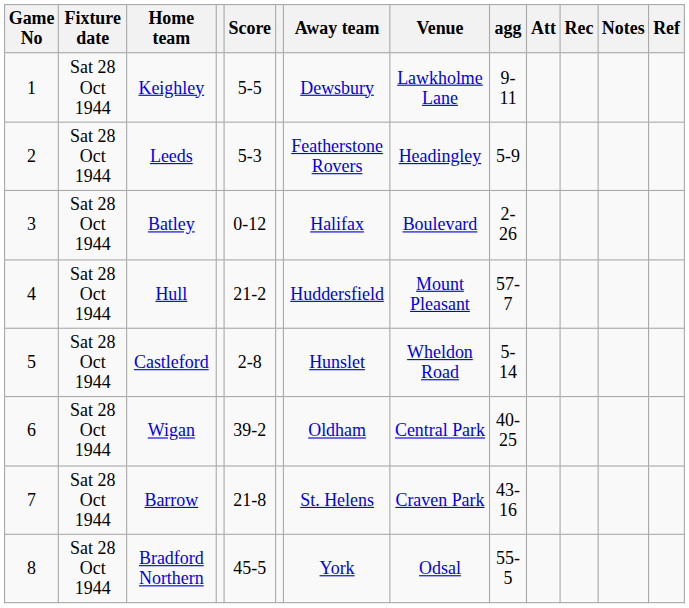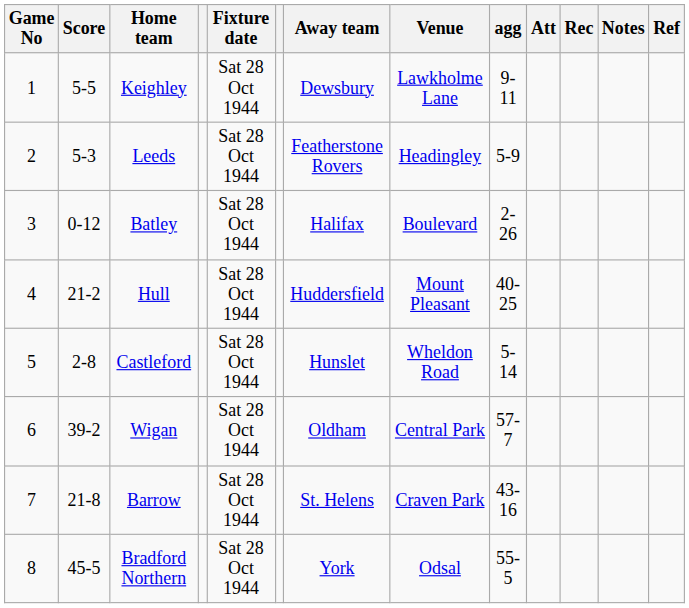columns swapped: Fixture date <-> Score
Hull | agg: 57-7 -> 40-25
Wigan | agg: 40-25 -> 57-7
